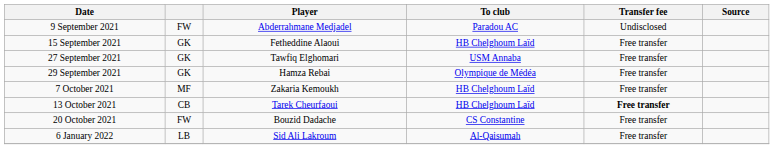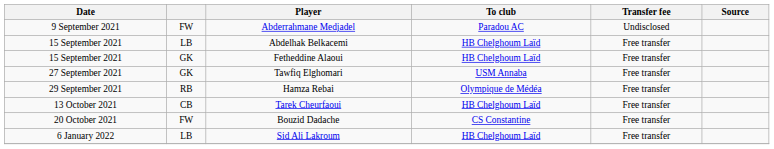+ row: 15 September 2021 | LB | Abdelhak Belkacemi | HB Chelghoum Laïd | Free transfer
Hamza Rebai | column 2: GK -> RB
- row: 7 October 2021 | MF | Zakaria Kemoukh | HB Chelghoum Laïd | Free transfer
Tarek Cheurfaoui | Transfer fee: bold -> normal
Sid Ali Lakroum | To club: Al-Qaisumah -> HB Chelghoum Laïd
